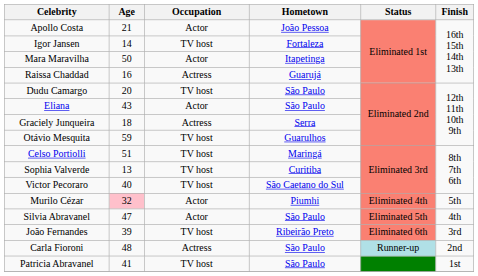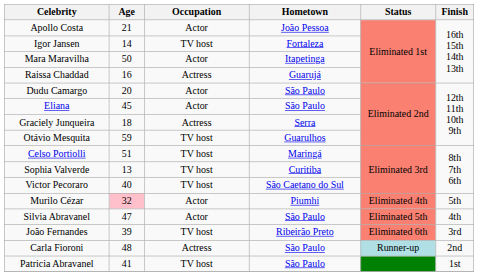Dudu Camargo | Occupation: TV host -> Actor
Eliana | Age: 43 -> 45
